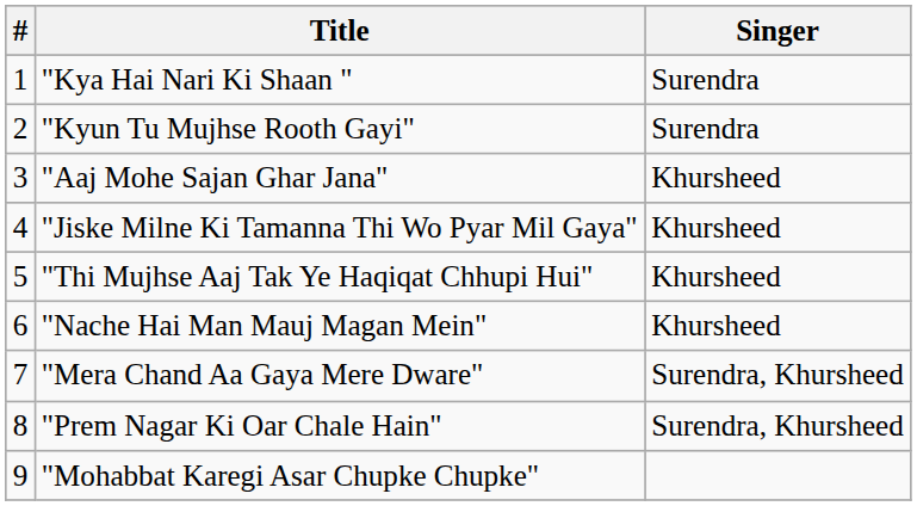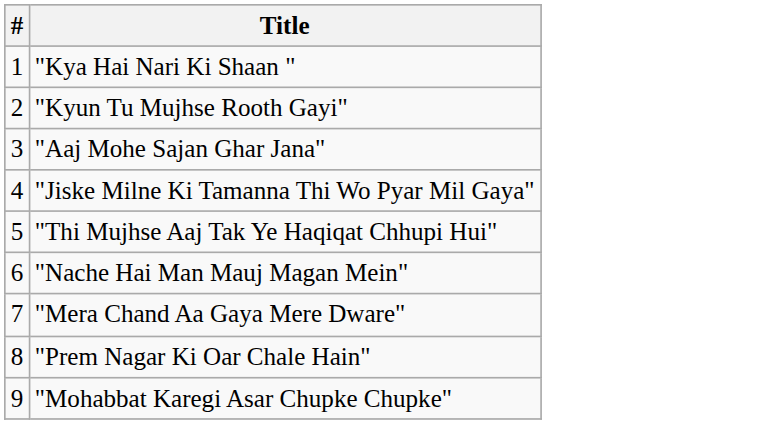- column: Singer | Surendra | Surendra | Khursheed | Khursheed | Khursheed | Khursheed | Surendra, Khursheed | Surendra, Khursheed
